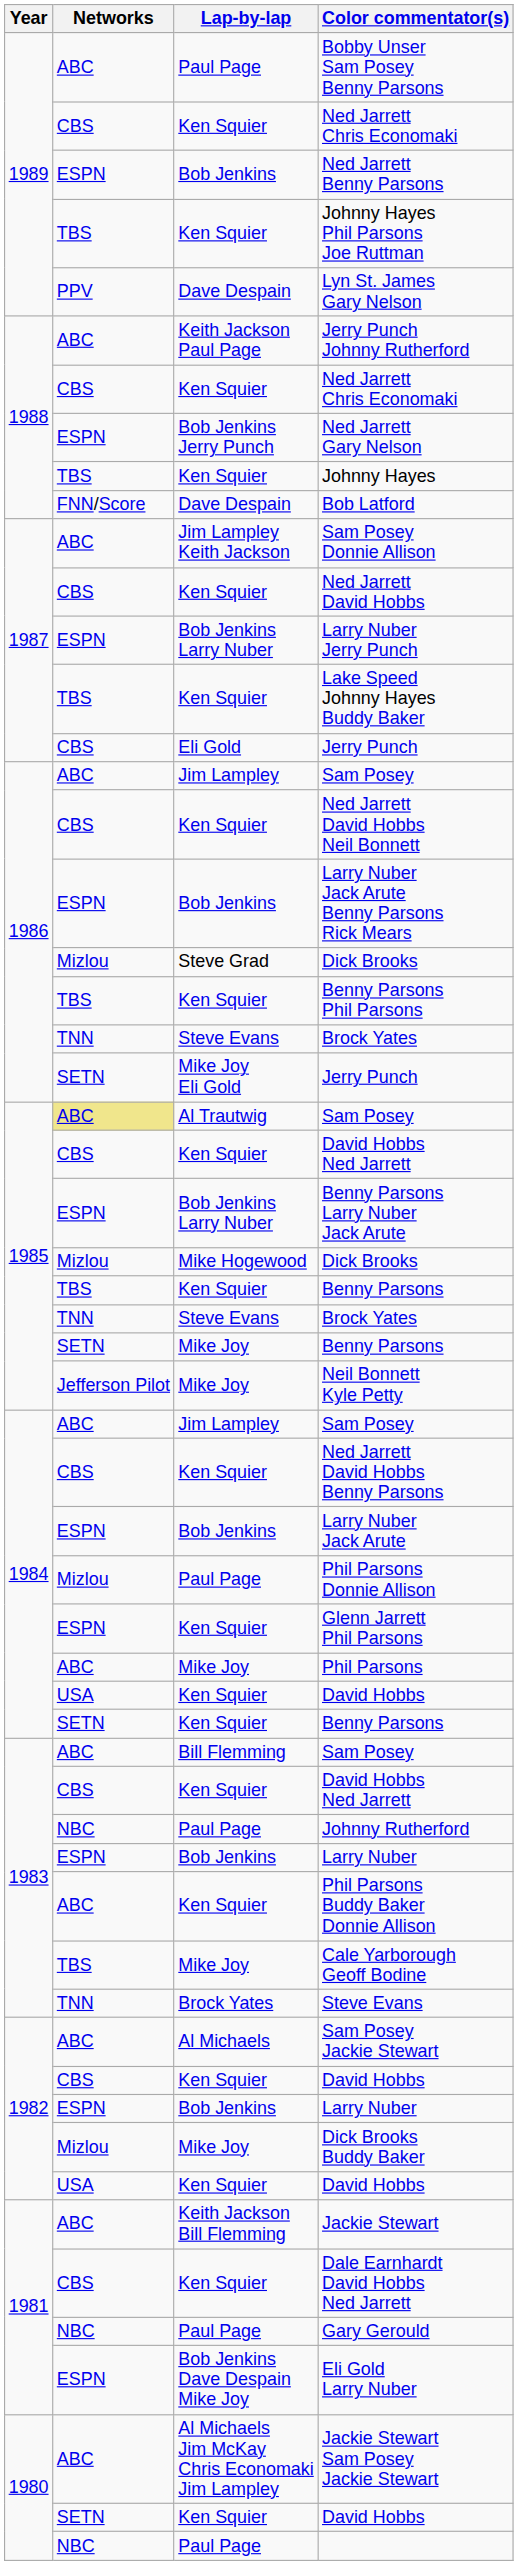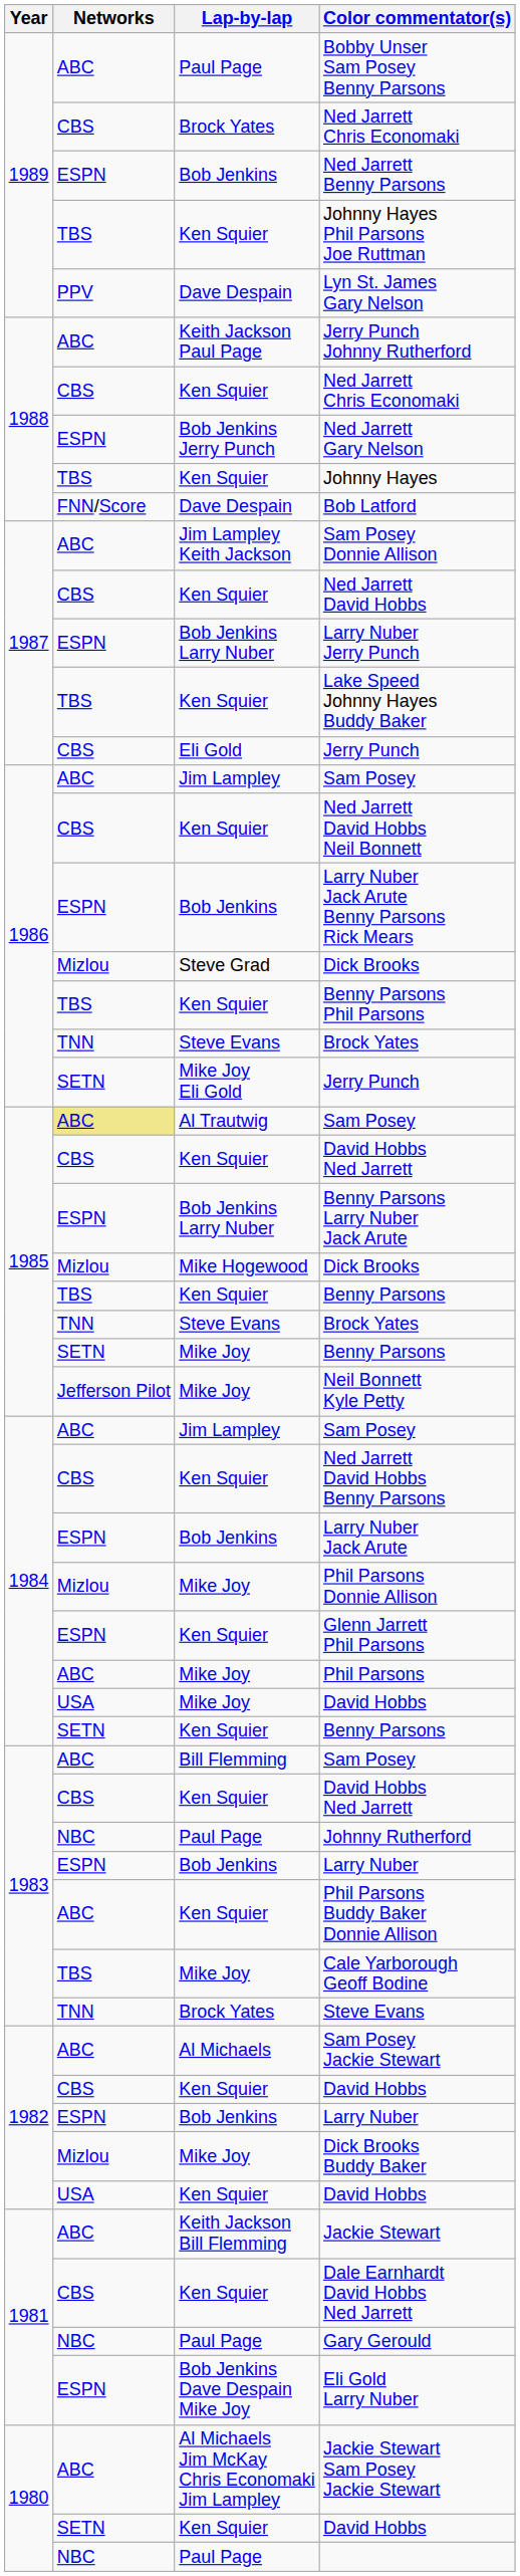1989 / Ned Jarrett Chris Economaki | Lap-by-lap: Ken Squier -> Brock Yates
Phil Parsons Donnie Allison | Lap-by-lap: Paul Page -> Mike Joy
1984 / David Hobbs | Lap-by-lap: Ken Squier -> Mike Joy
